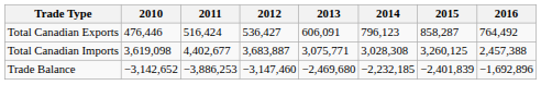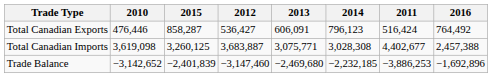columns swapped: 2011 <-> 2015
